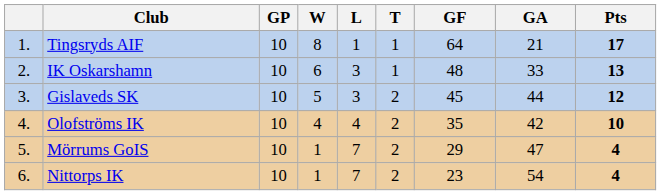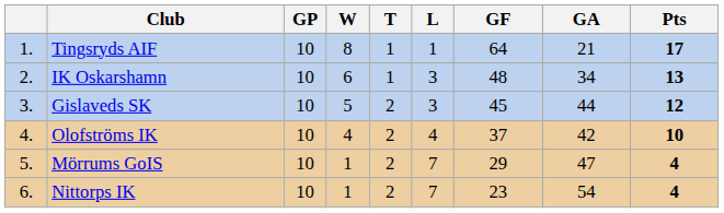columns swapped: T <-> L
IK Oskarshamn | GA: 33 -> 34
Olofströms IK | GF: 35 -> 37
